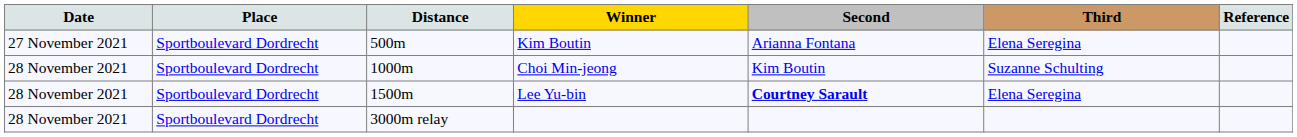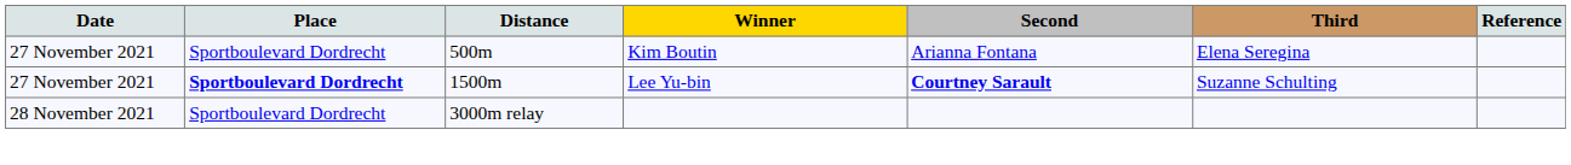- row: 28 November 2021 | Sportboulevard Dordrecht | 1000m | Choi Min-jeong | Kim Boutin | Suzanne Schulting
Lee Yu-bin | Date: 28 November 2021 -> 27 November 2021
Lee Yu-bin | Place: normal -> bold
Lee Yu-bin | Third: Elena Seregina -> Suzanne Schulting
